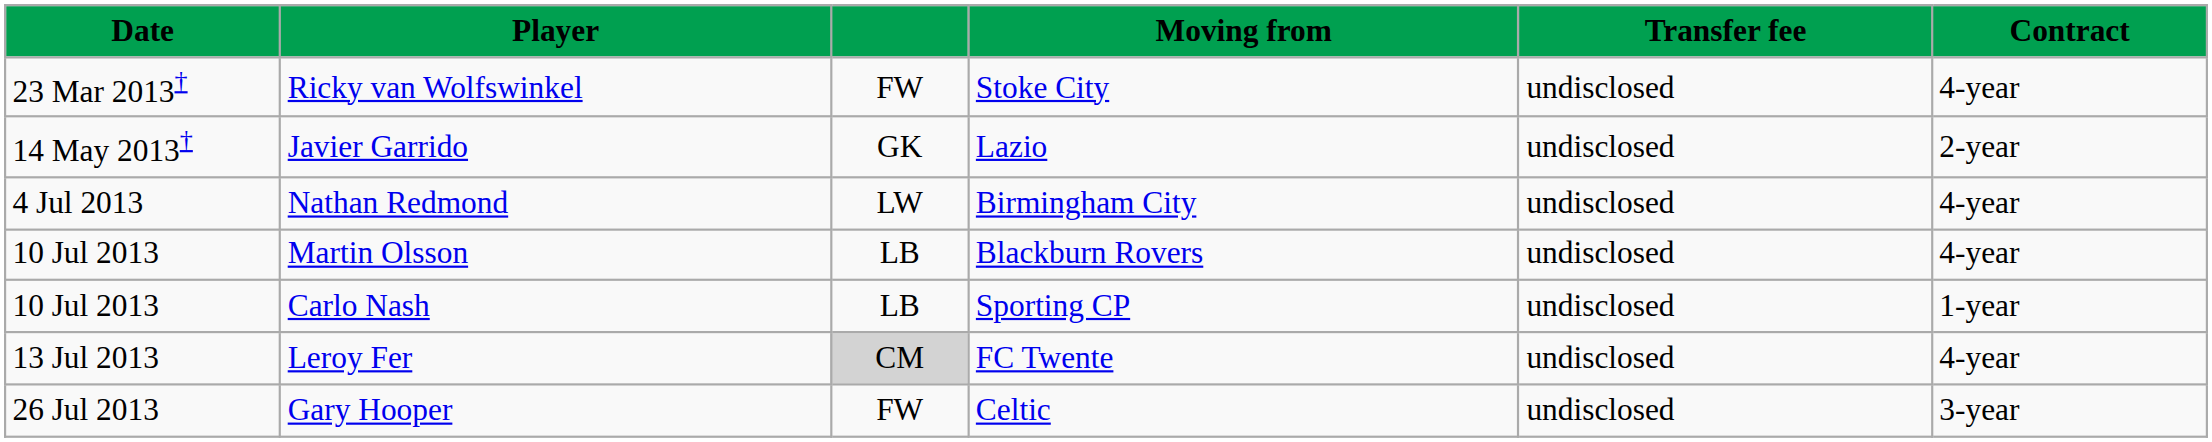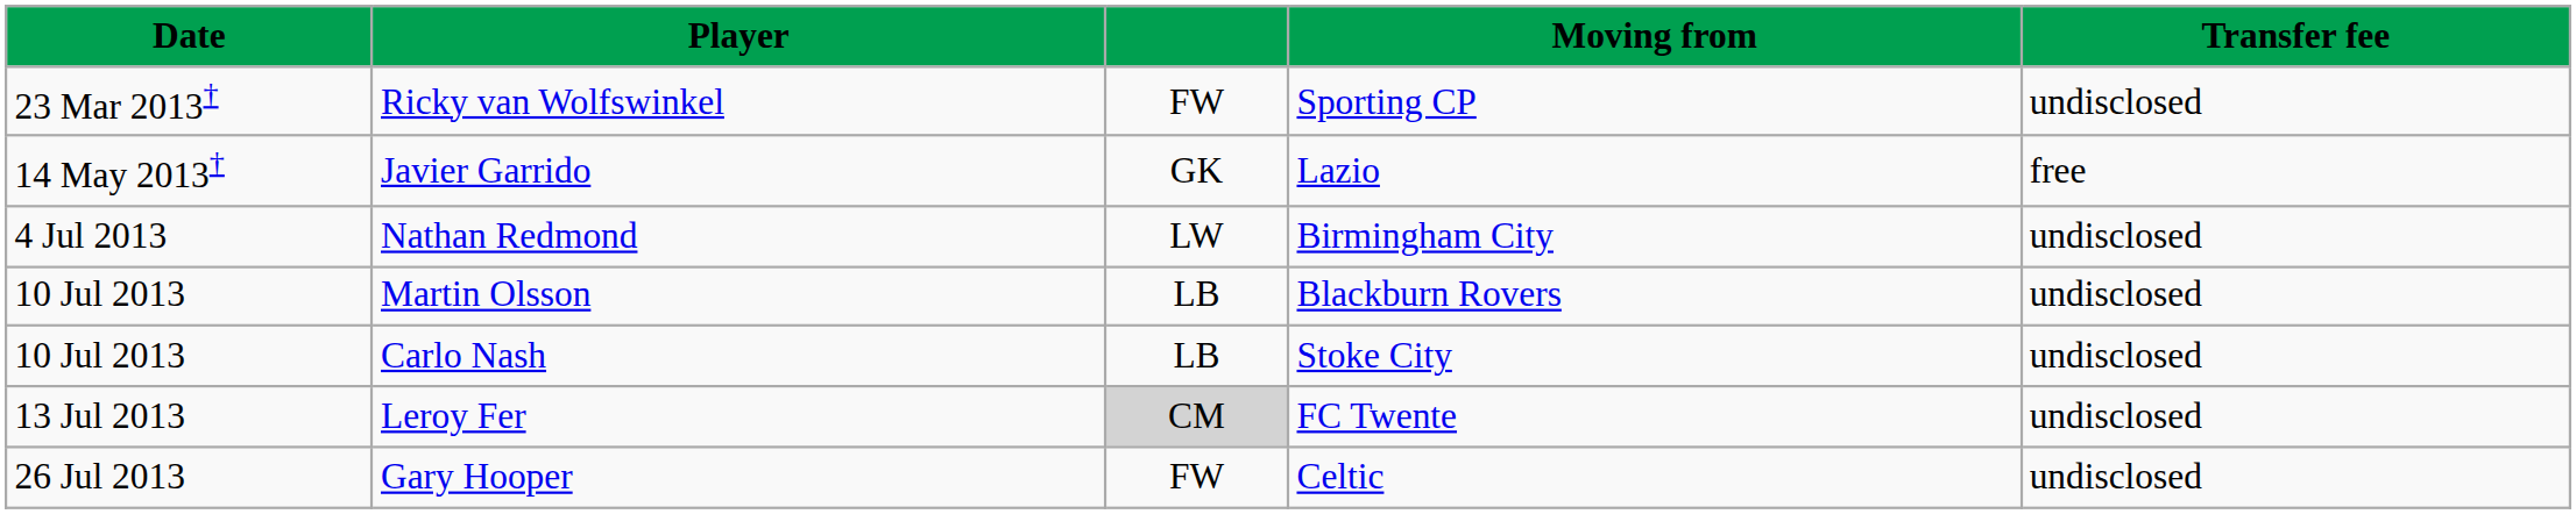- column: Contract | 4-year | 2-year | 4-year | 4-year | 1-year | 4-year | 3-year
Ricky van Wolfswinkel | Moving from: Stoke City -> Sporting CP
Javier Garrido | Transfer fee: undisclosed -> free
Carlo Nash | Moving from: Sporting CP -> Stoke City
